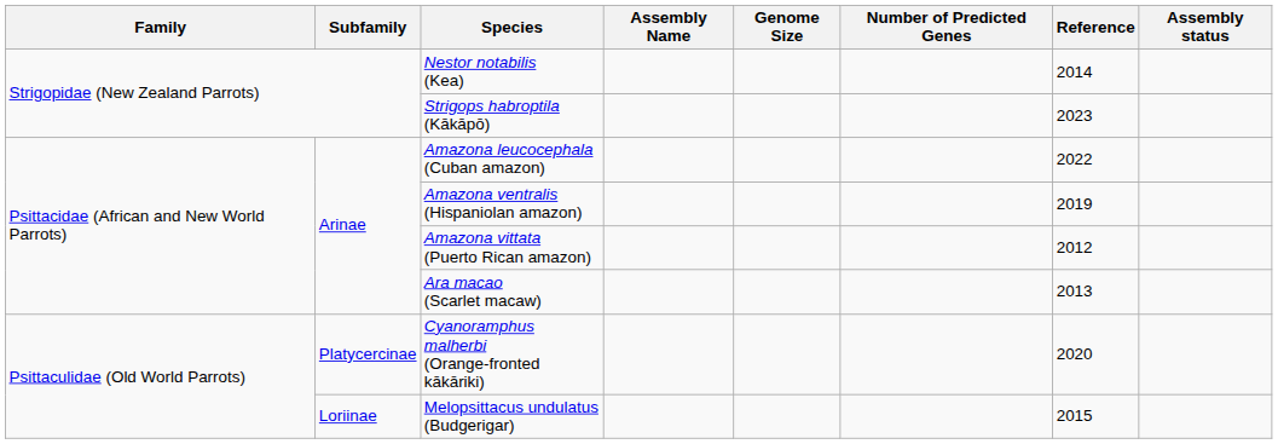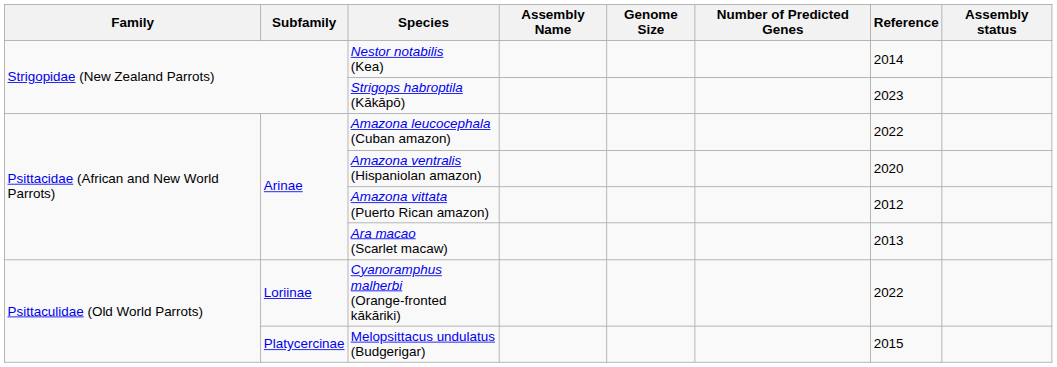Amazona ventralis (Hispaniolan amazon) | Reference: 2019 -> 2020
Cyanoramphus malherbi (Orange-fronted kākāriki) | Subfamily: Platycercinae -> Loriinae
Cyanoramphus malherbi (Orange-fronted kākāriki) | Reference: 2020 -> 2022
Melopsittacus undulatus (Budgerigar) | Subfamily: Loriinae -> Platycercinae
